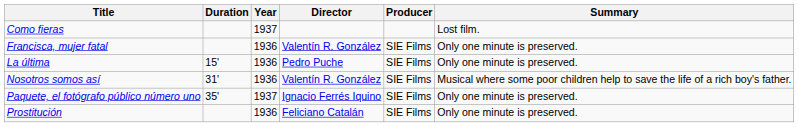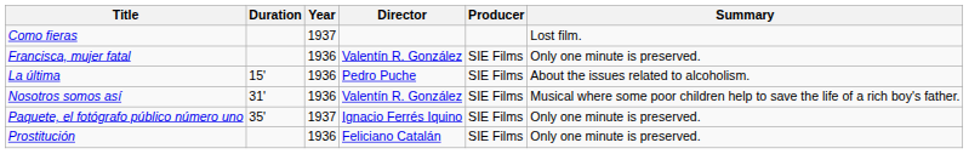La última | Summary: Only one minute is preserved. -> About the issues related to alcoholism.
